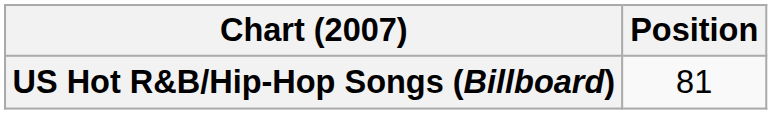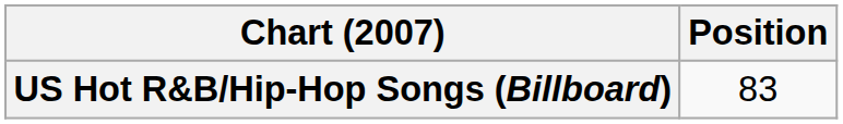US Hot R&B/Hip-Hop Songs (Billboard) | Position: 81 -> 83
